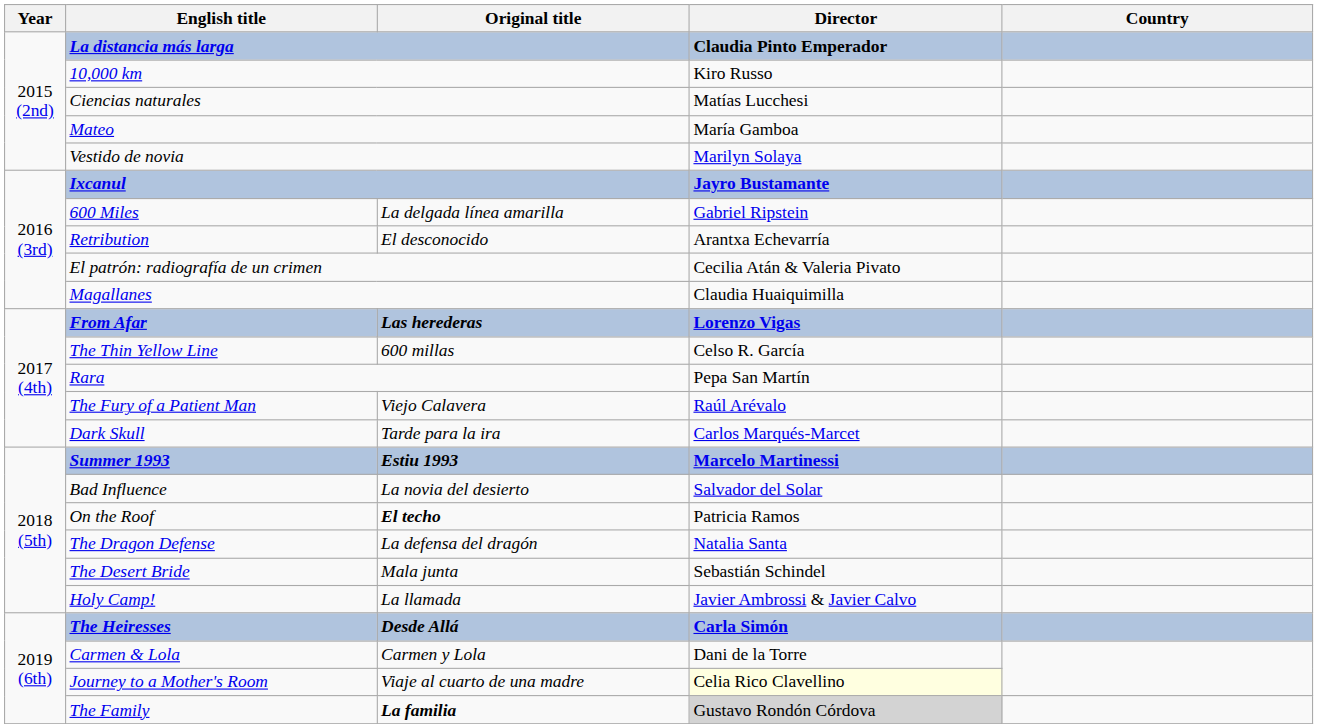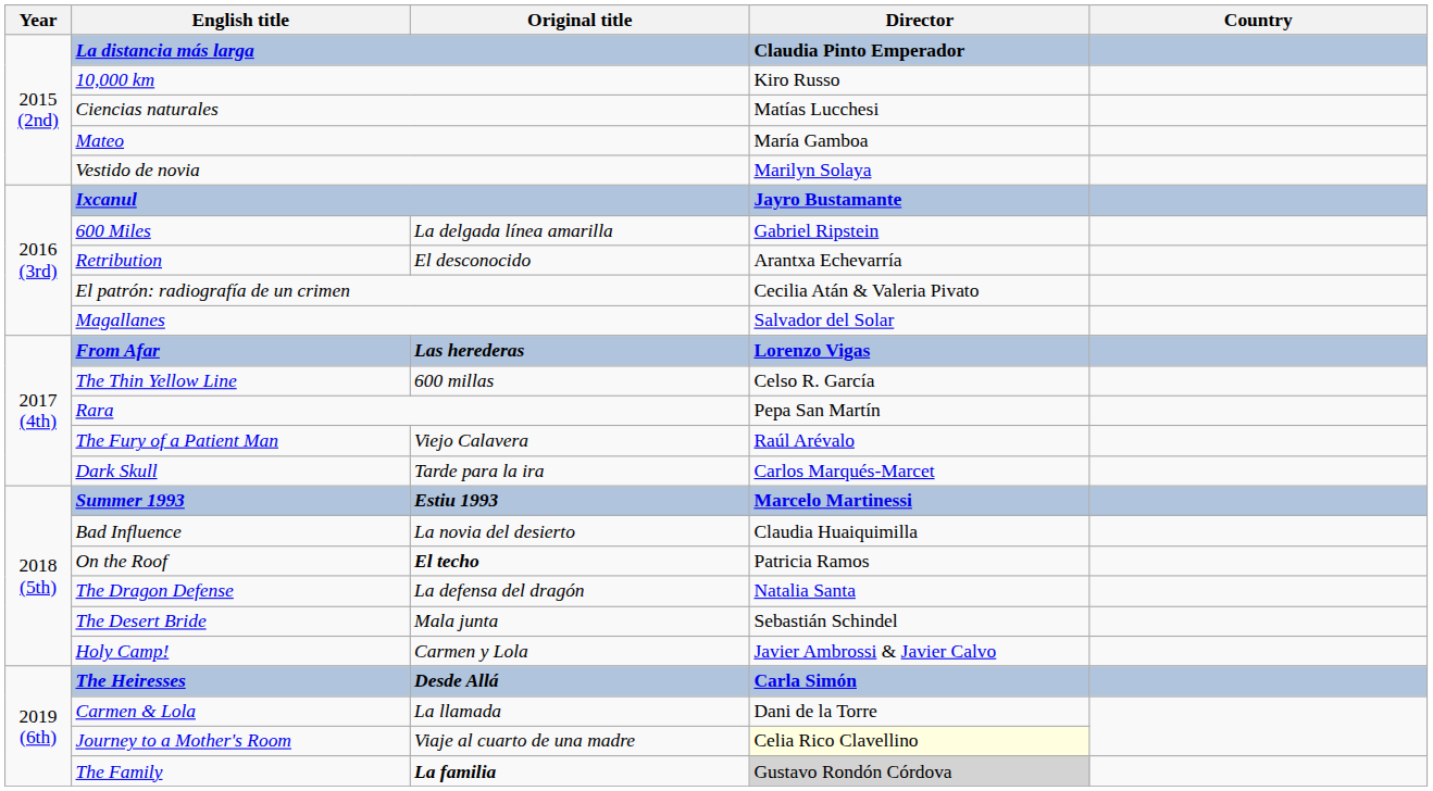Magallanes | Director: Claudia Huaiquimilla -> Salvador del Solar
Bad Influence | Director: Salvador del Solar -> Claudia Huaiquimilla
Holy Camp! | Original title: La llamada -> Carmen y Lola
Carmen & Lola | Original title: Carmen y Lola -> La llamada
